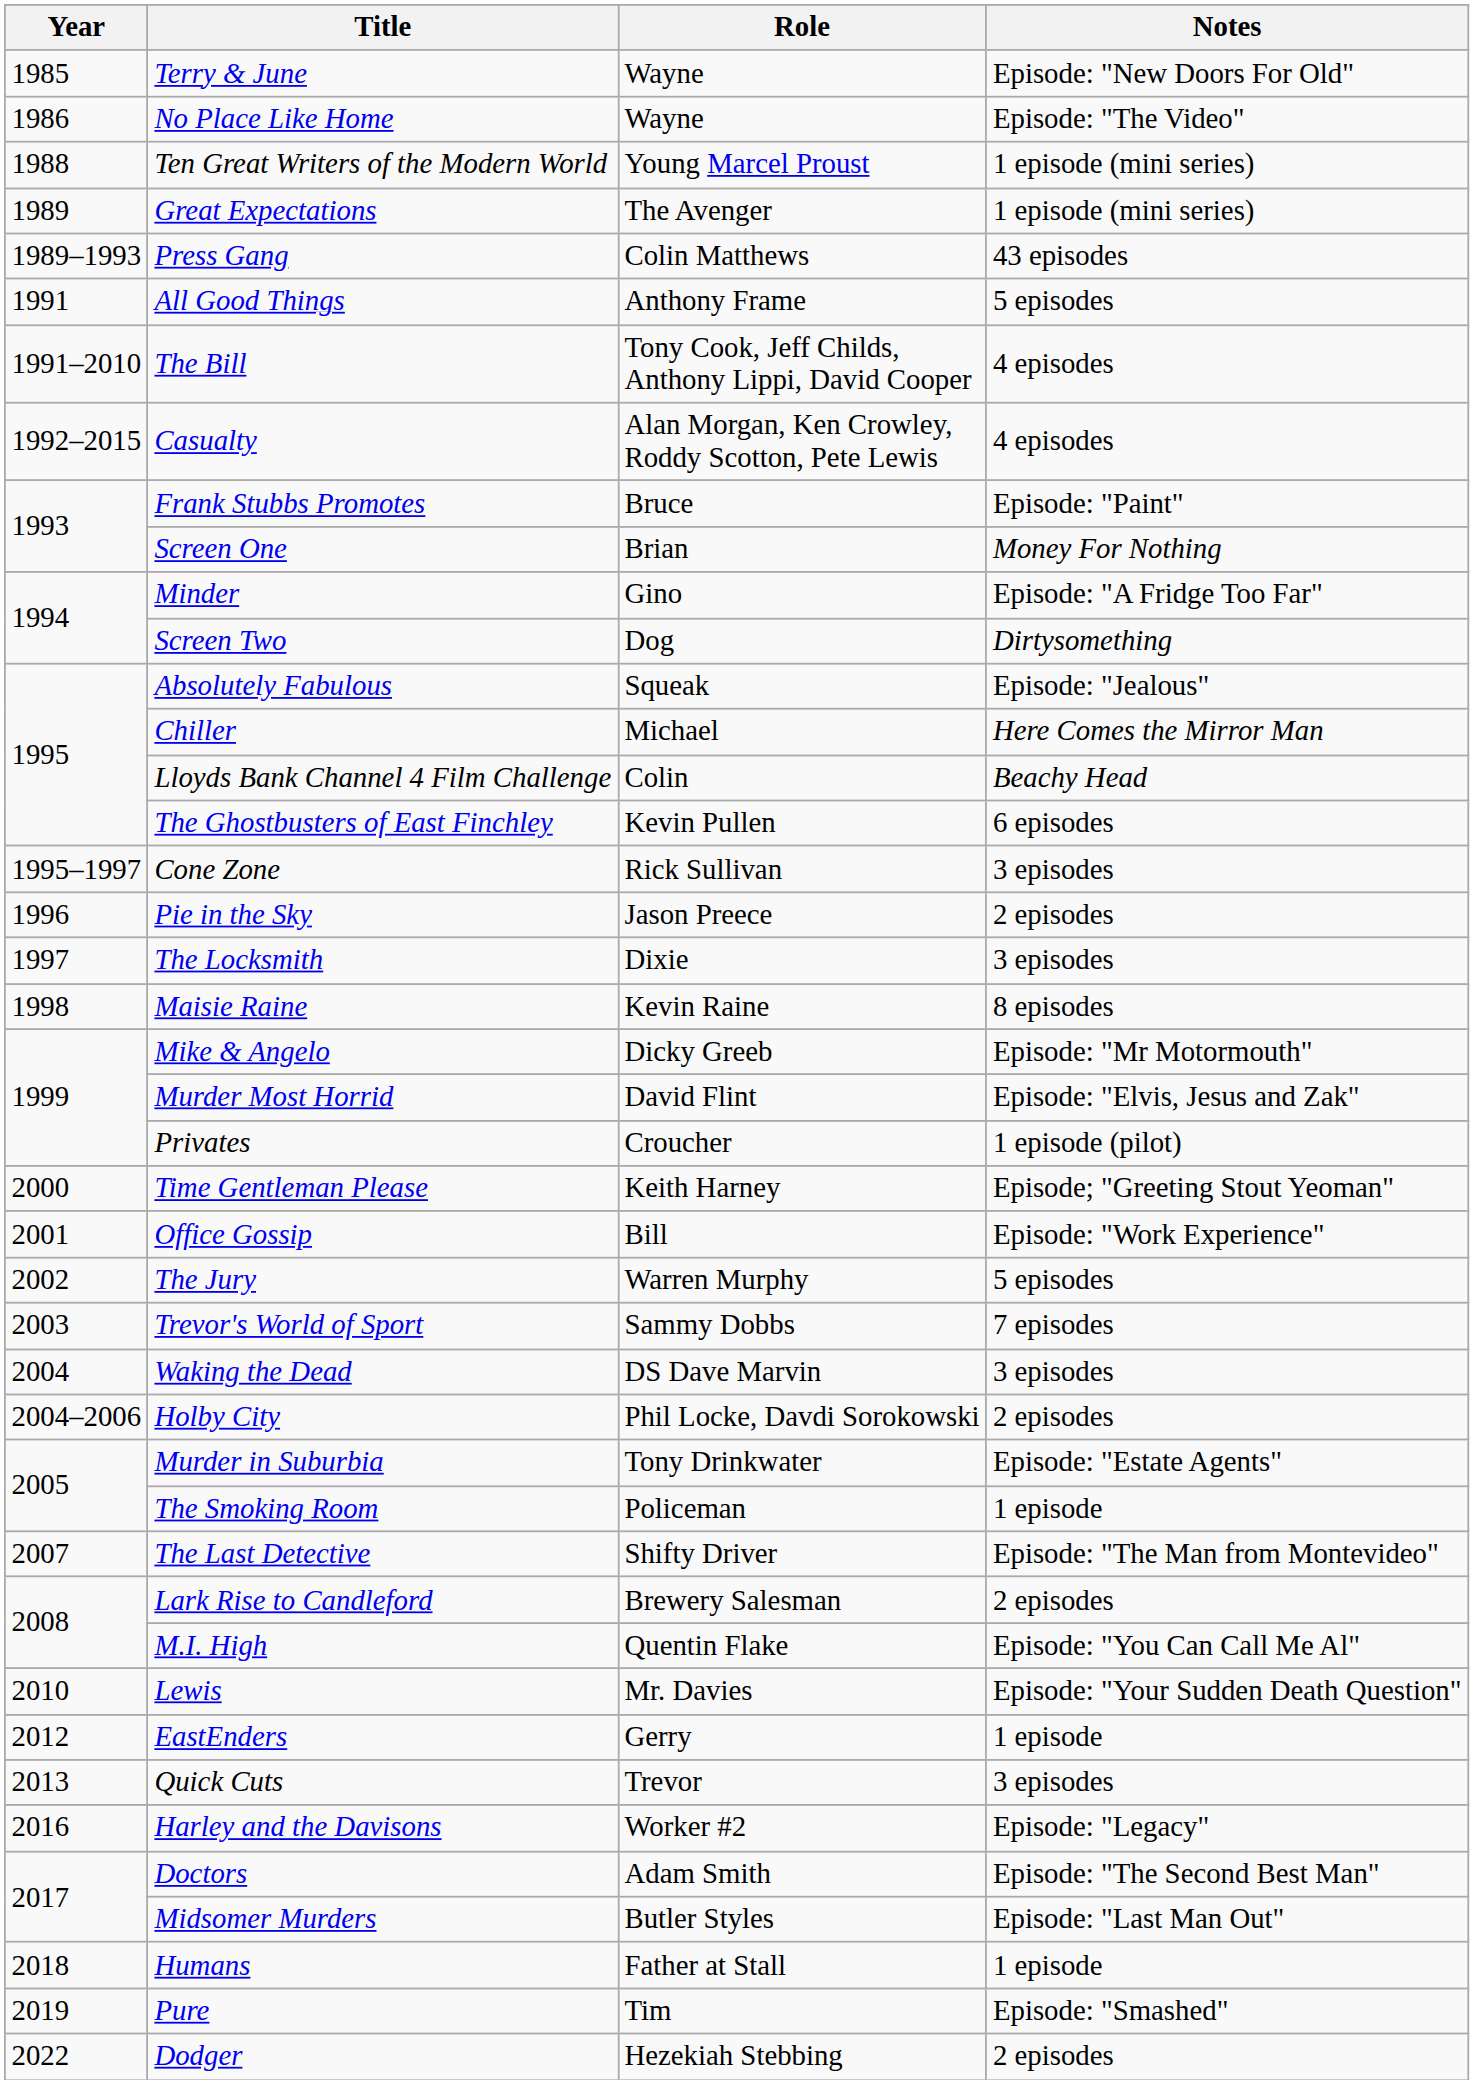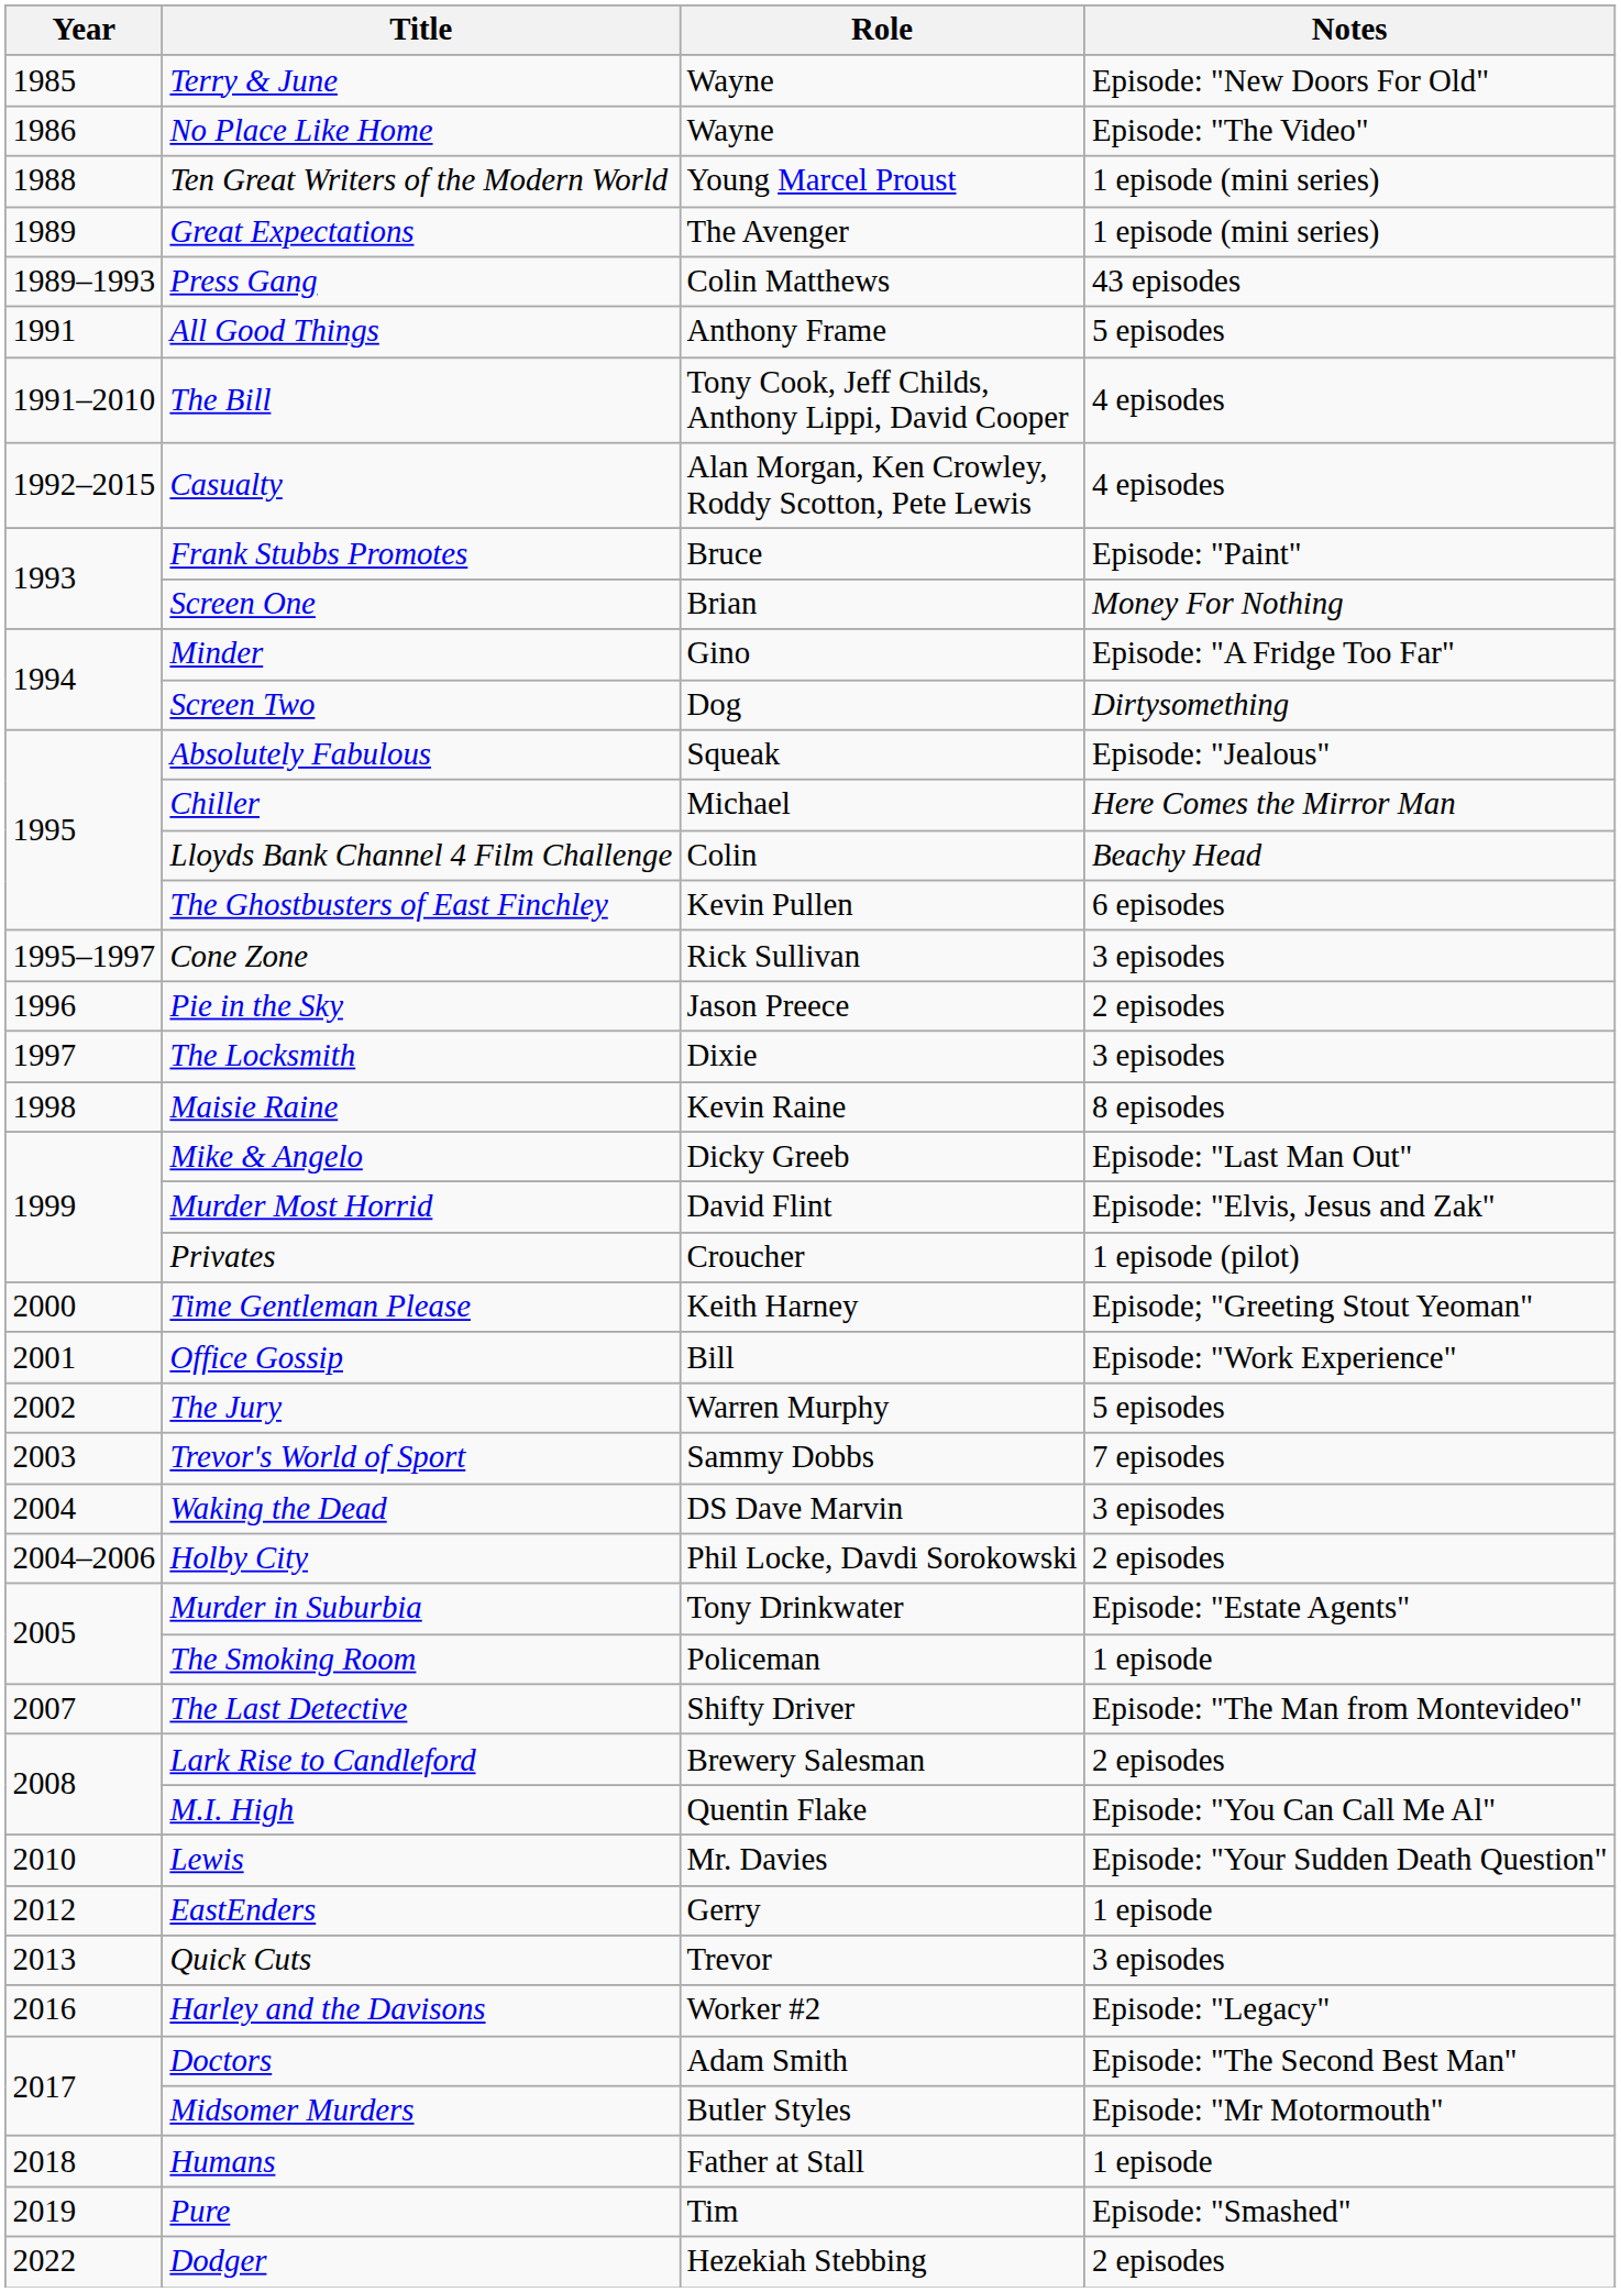Mike & Angelo | Notes: Episode: "Mr Motormouth" -> Episode: "Last Man Out"
Midsomer Murders | Notes: Episode: "Last Man Out" -> Episode: "Mr Motormouth"
